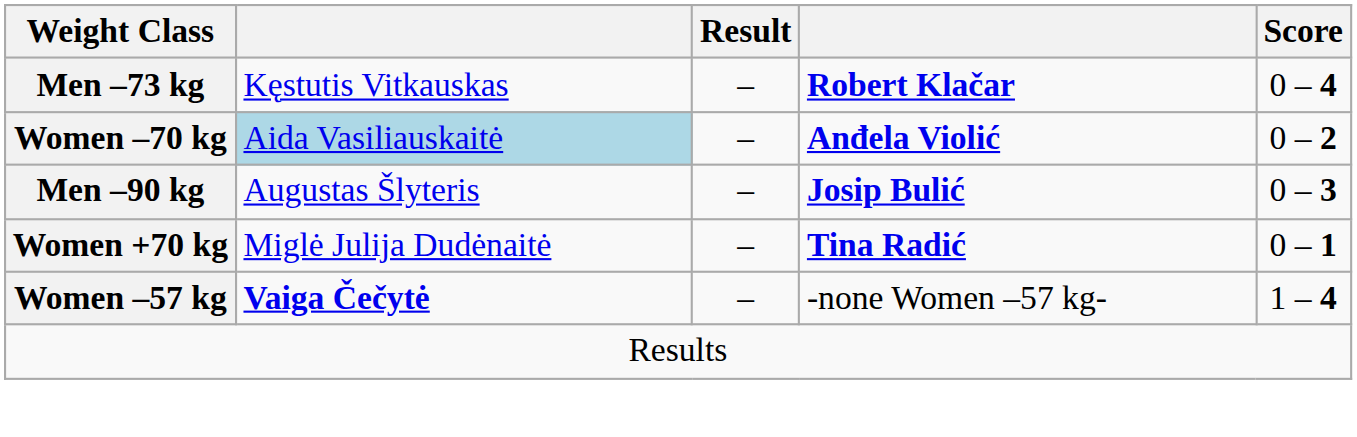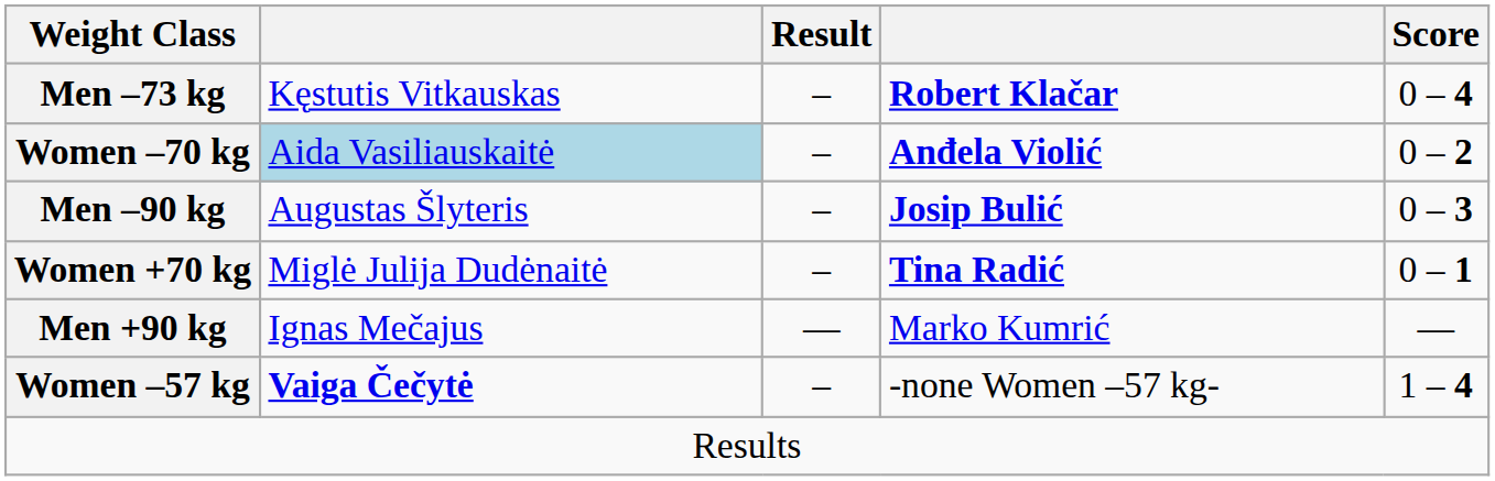+ row: Men +90 kg | Ignas Mečajus | — | Marko Kumrić | —
